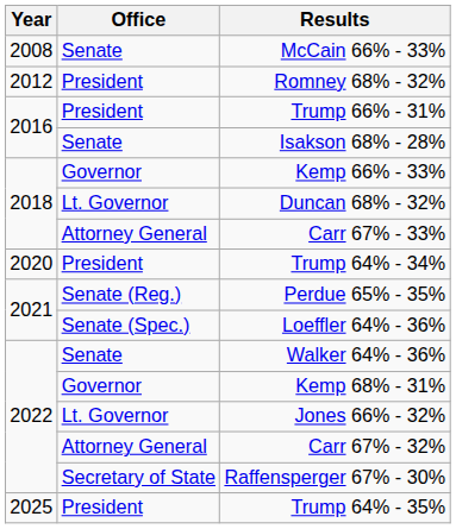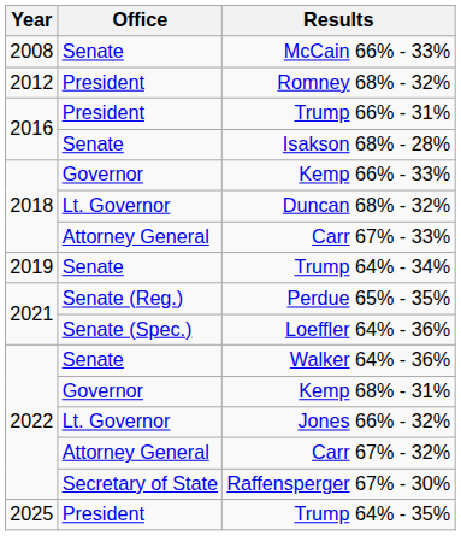Trump 64% - 34% | Year: 2020 -> 2019
Trump 64% - 34% | Office: President -> Senate
